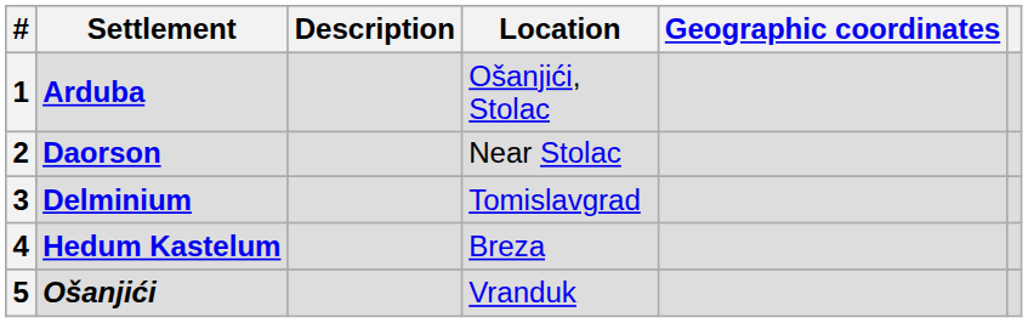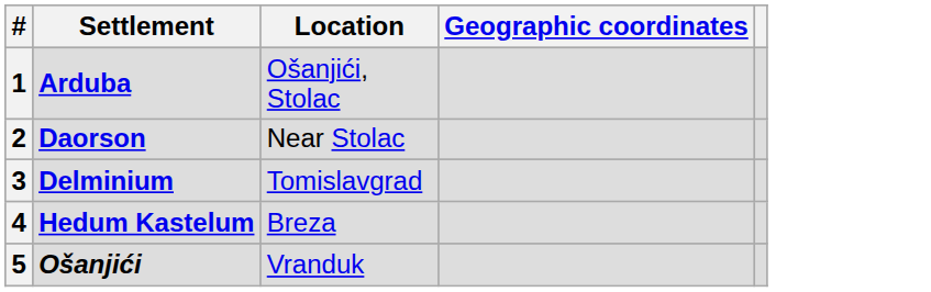- column: Description
